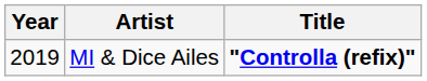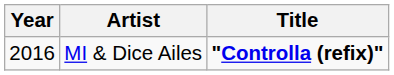MI & Dice Ailes | Year: 2019 -> 2016
